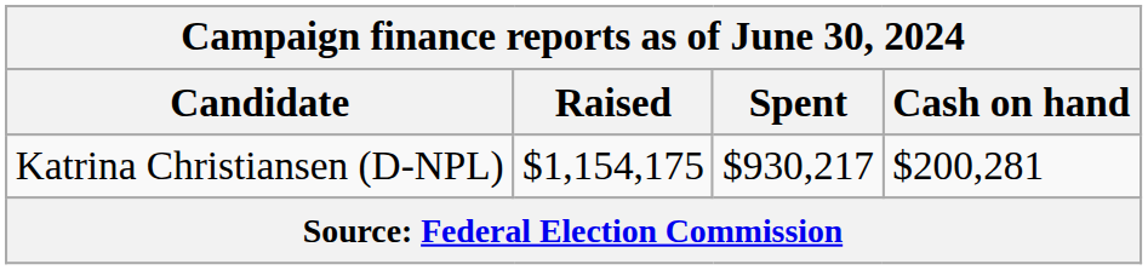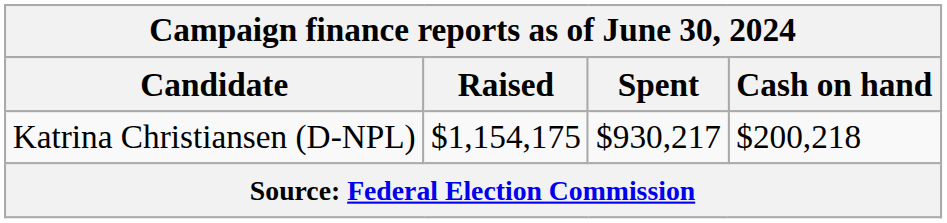Katrina Christiansen (D-NPL) | Cash on hand: $200,281 -> $200,218
